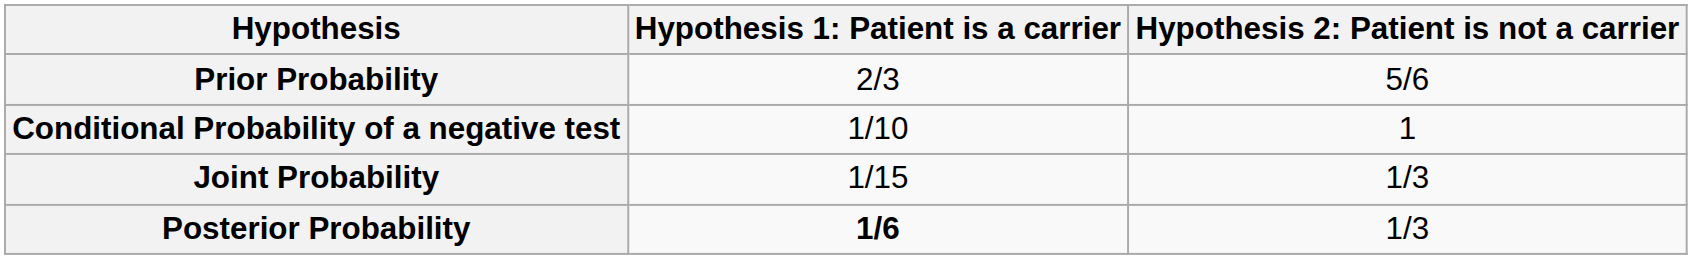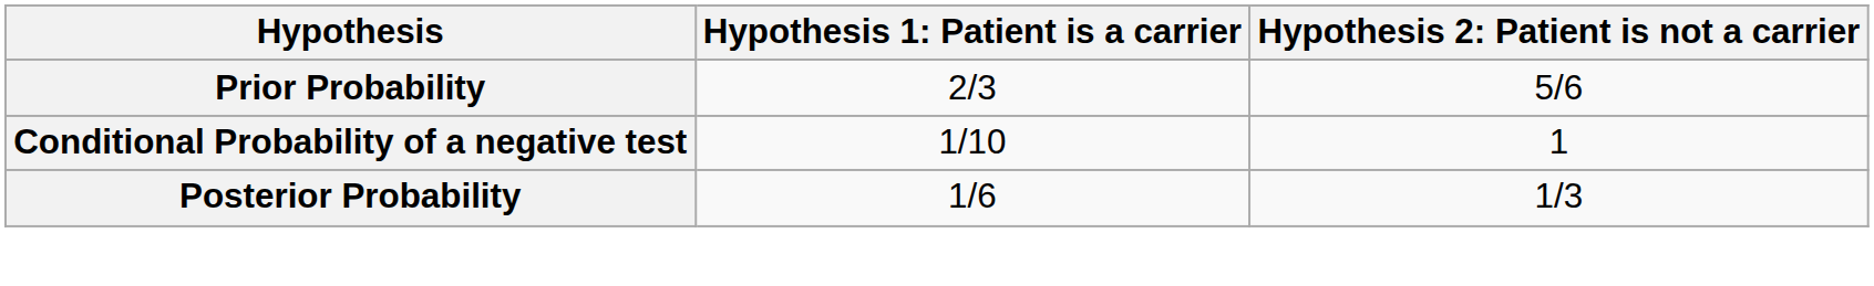- row: Joint Probability | 1/15 | 1/3
Posterior Probability | column 2: bold -> normal
